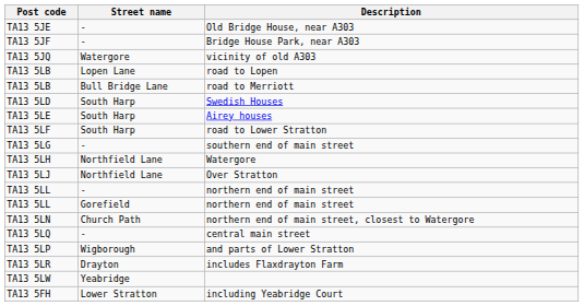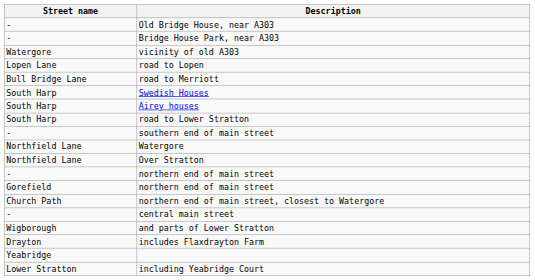- column: Post code | TA13 5JE | TA13 5JF | TA13 5JQ | TA13 5LB | TA13 5LB | TA13 5LD | TA13 5LE | TA13 5LF | TA13 5LG | TA13 5LH | TA13 5LJ | TA13 5LL | TA13 5LL | TA13 5LN | TA13 5LQ | TA13 5LP | TA13 5LR | TA13 5LW | TA13 5FH
